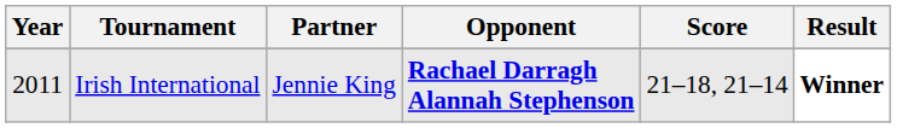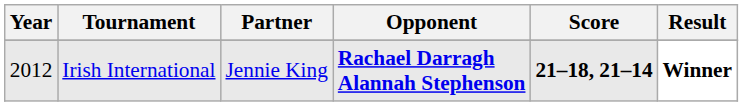Irish International | Year: 2011 -> 2012
Irish International | Score: normal -> bold
